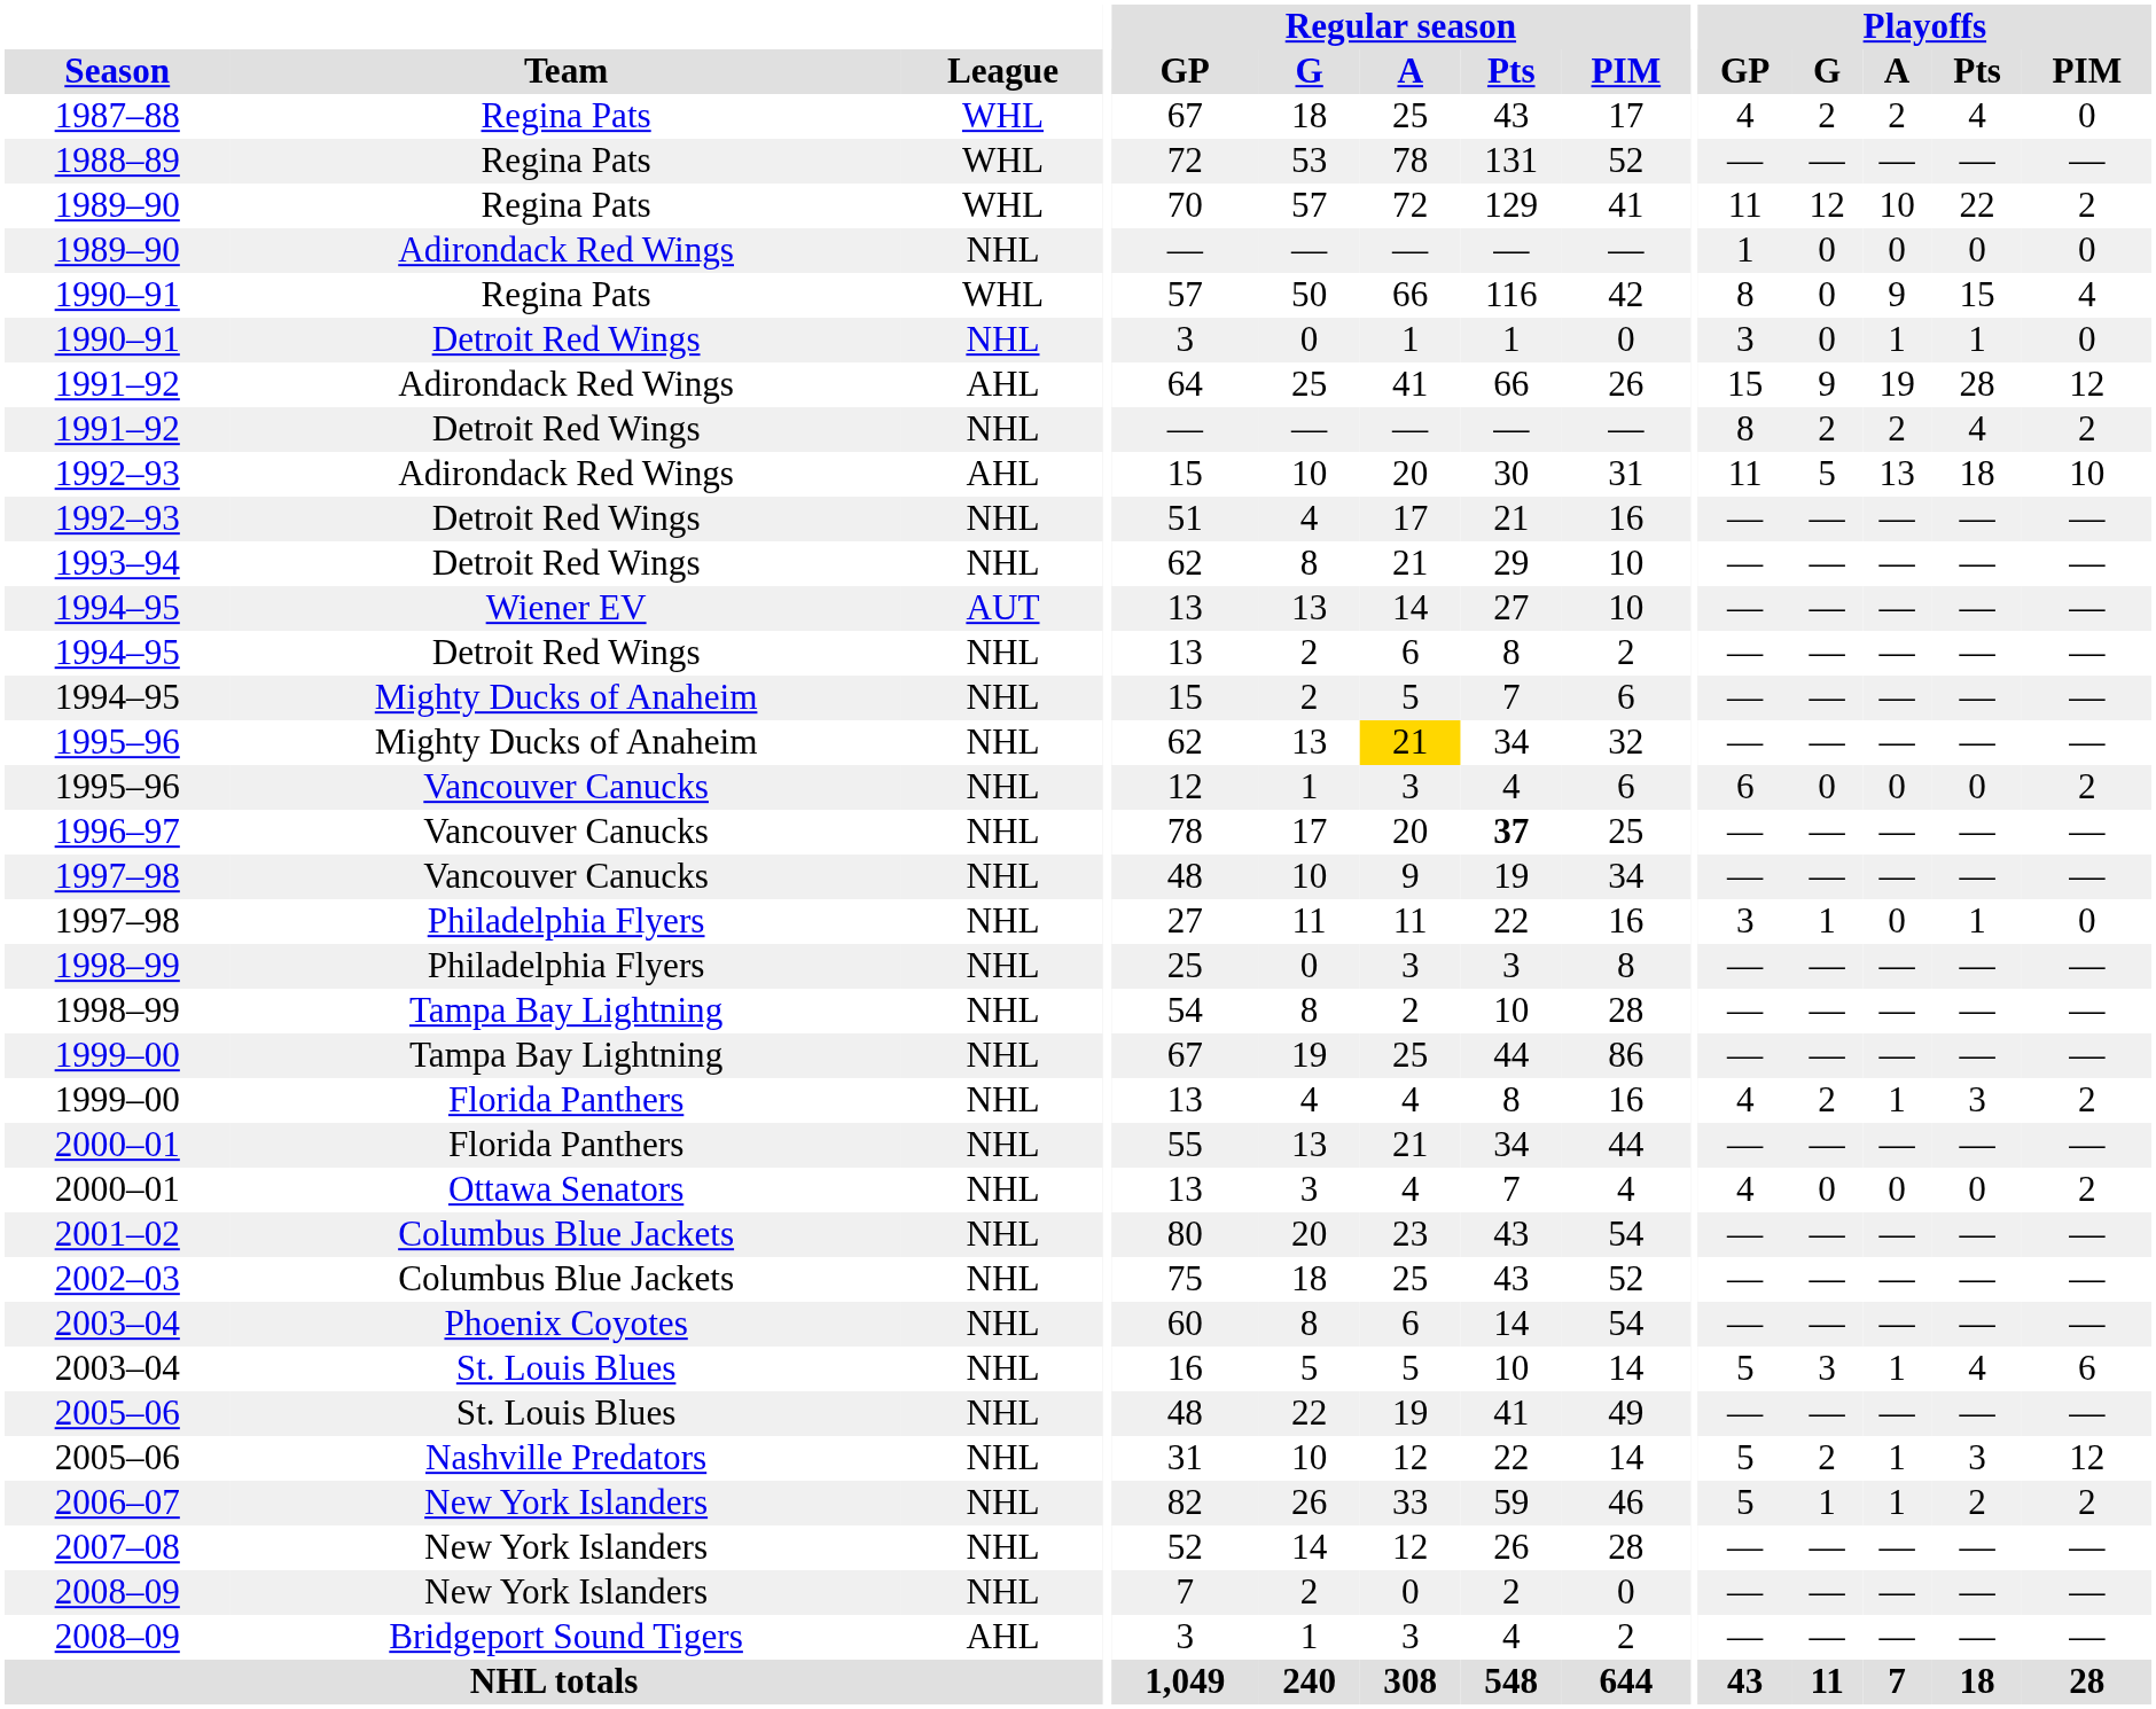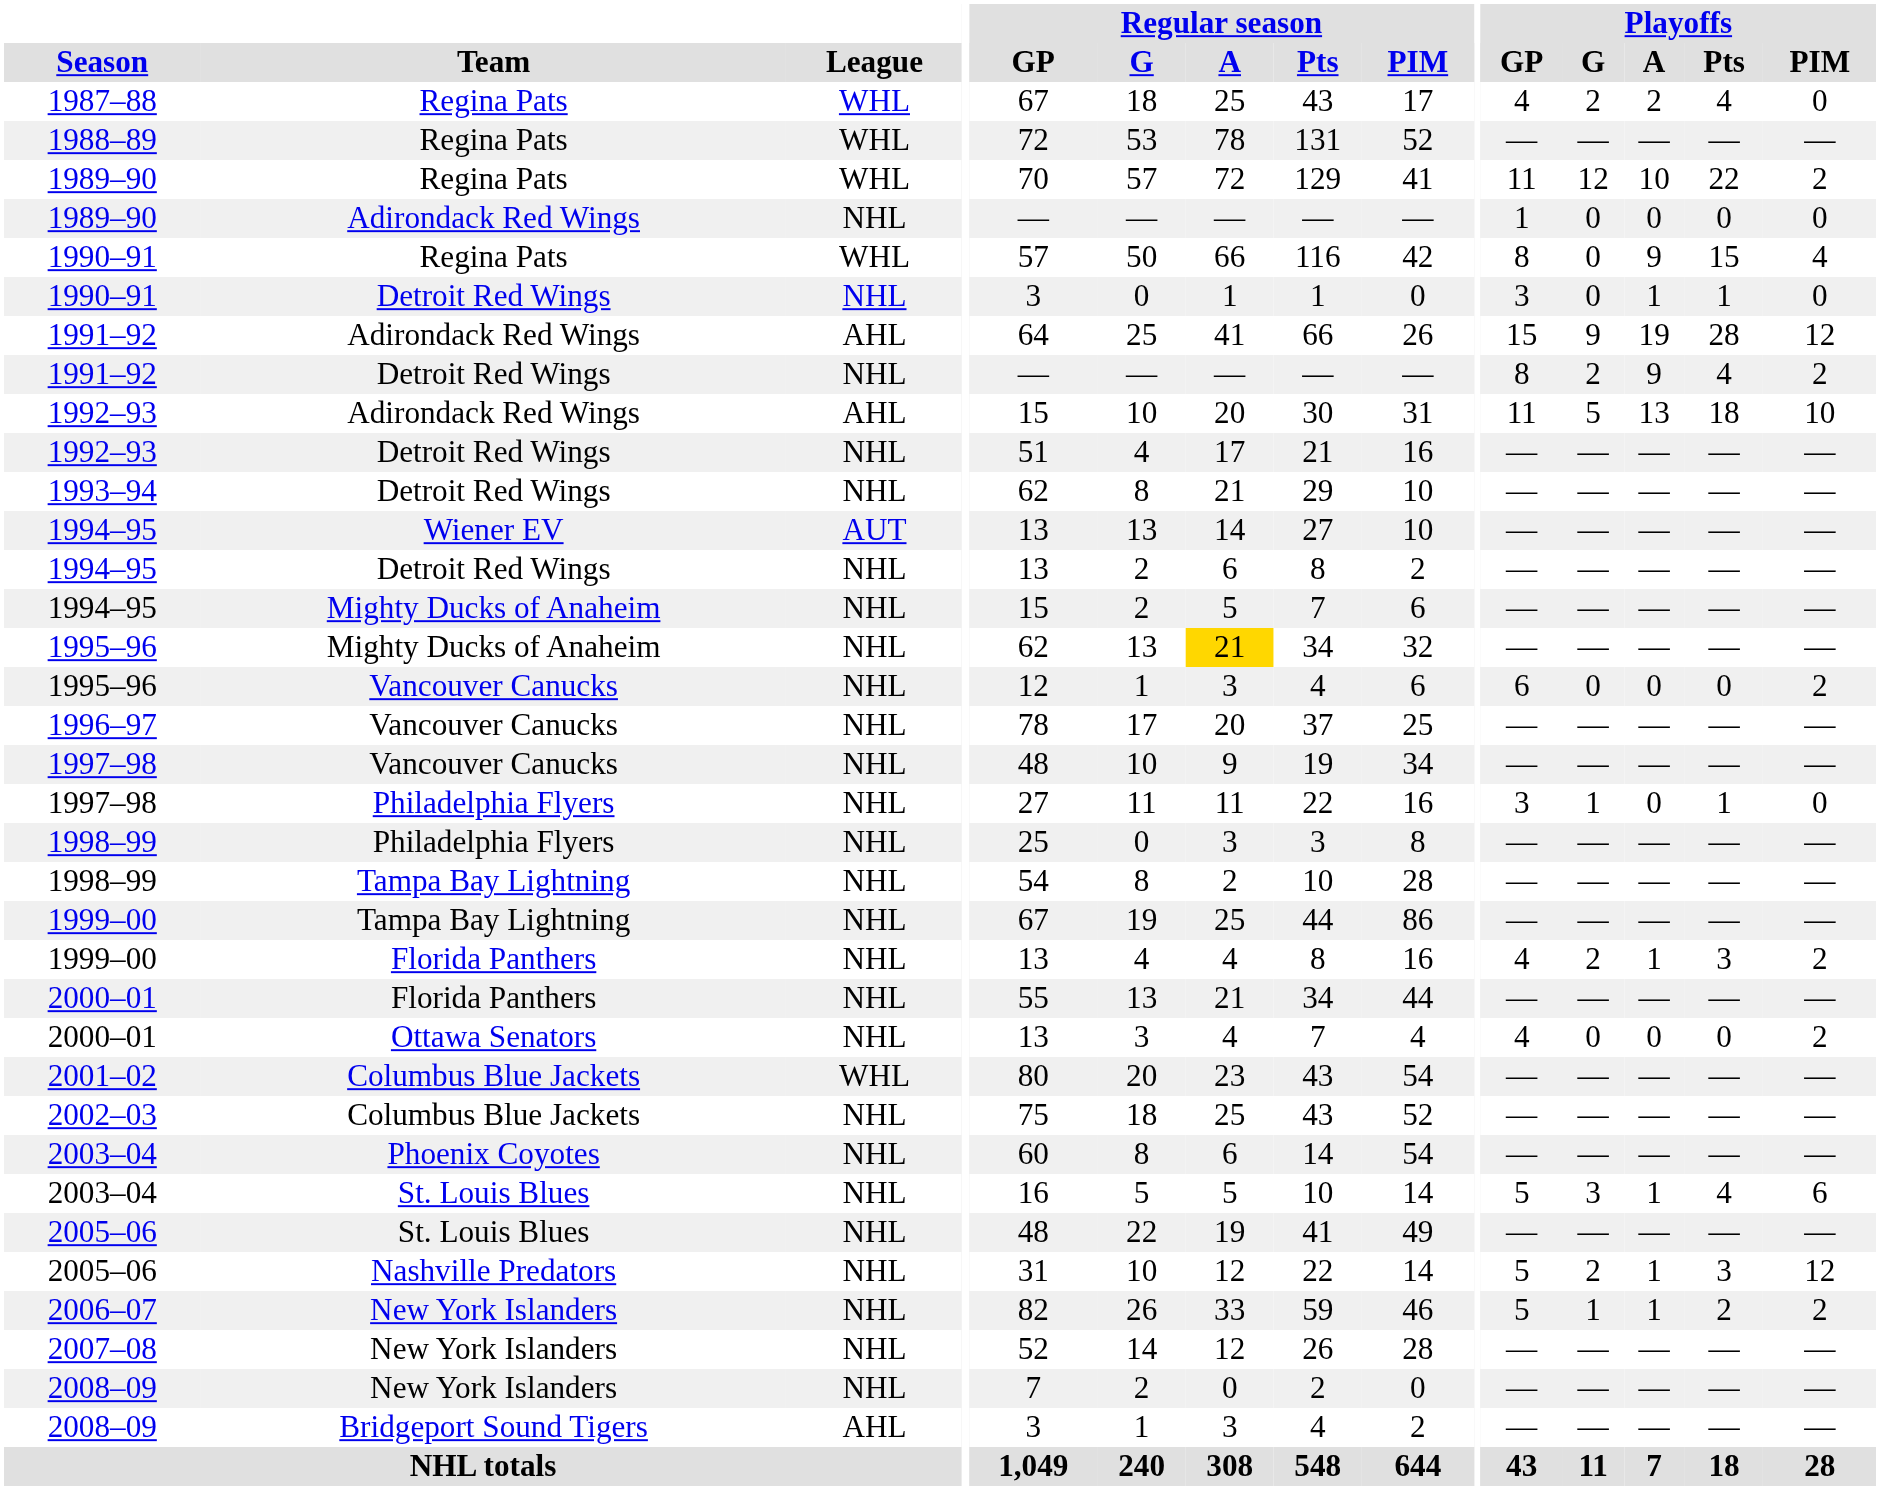1991–92 / Detroit Red Wings | Playoffs / A: 2 -> 9
1996–97 | Regular season / Pts: bold -> normal
2001–02 | League: NHL -> WHL
